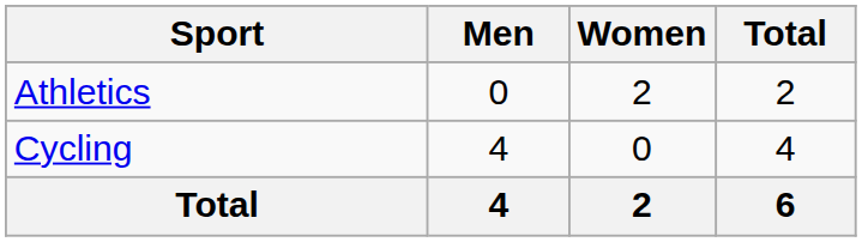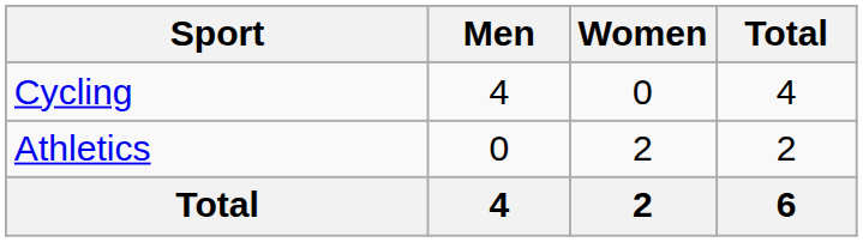rows swapped: Athletics <-> Cycling
